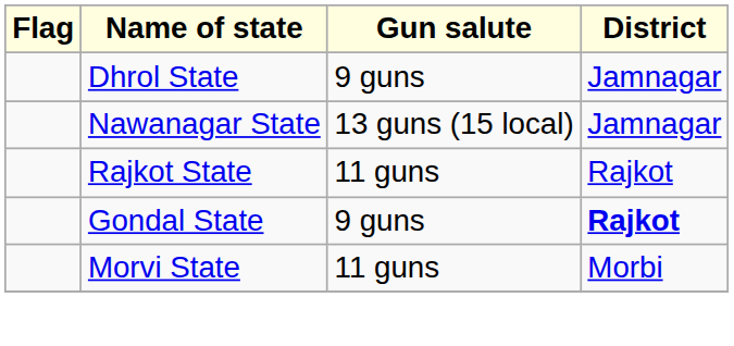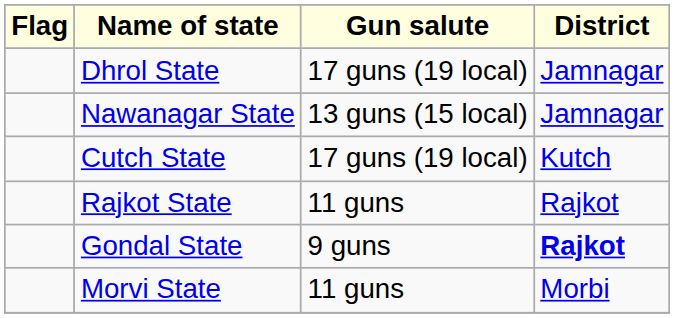Dhrol State | Gun salute: 9 guns -> 17 guns (19 local)
+ row: Cutch State | 17 guns (19 local) | Kutch
